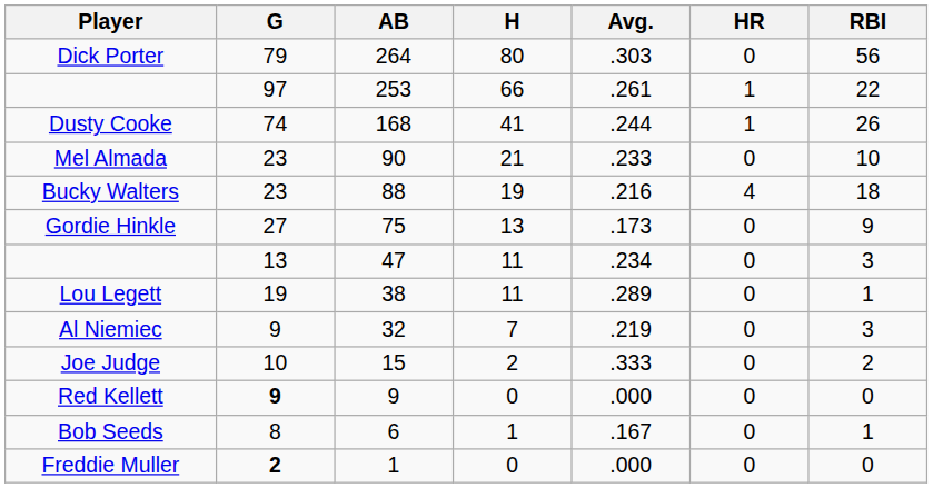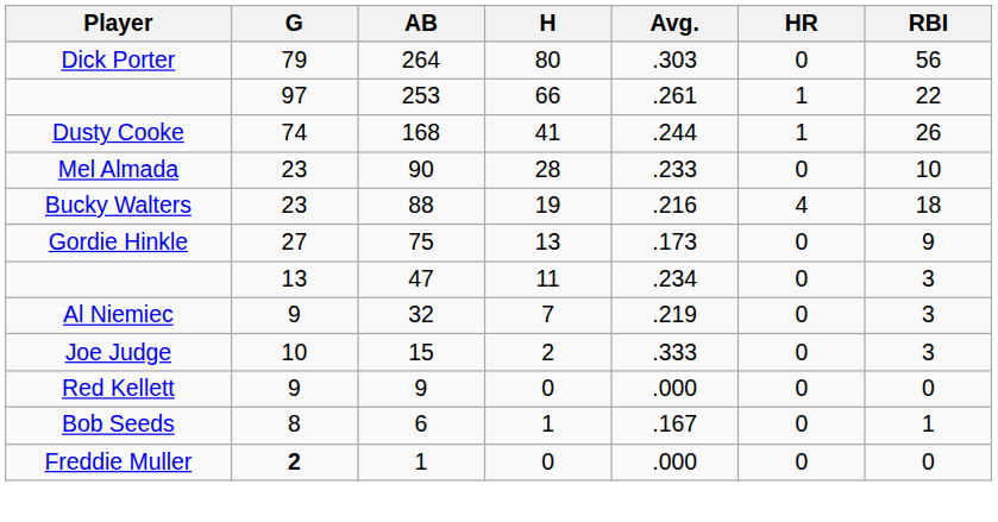Mel Almada | H: 21 -> 28
- row: Lou Legett | 19 | 38 | 11 | .289 | 0 | 1
Joe Judge | RBI: 2 -> 3
Red Kellett | G: bold -> normal
